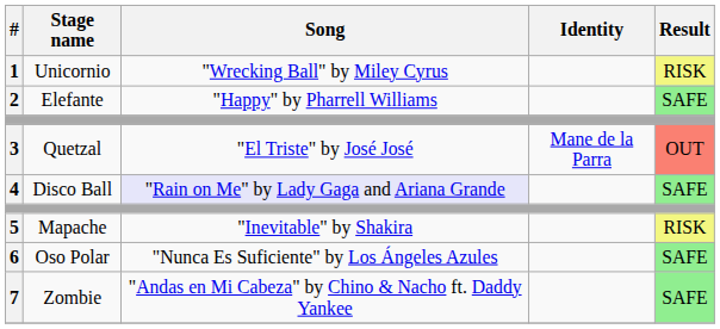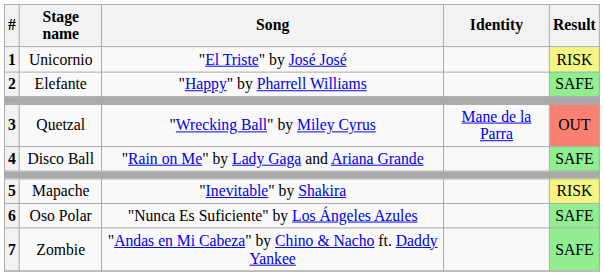1 | Song: "Wrecking Ball" by Miley Cyrus -> "El Triste" by José José
3 | Song: "El Triste" by José José -> "Wrecking Ball" by Miley Cyrus
4 | Song: lavender background -> no background
